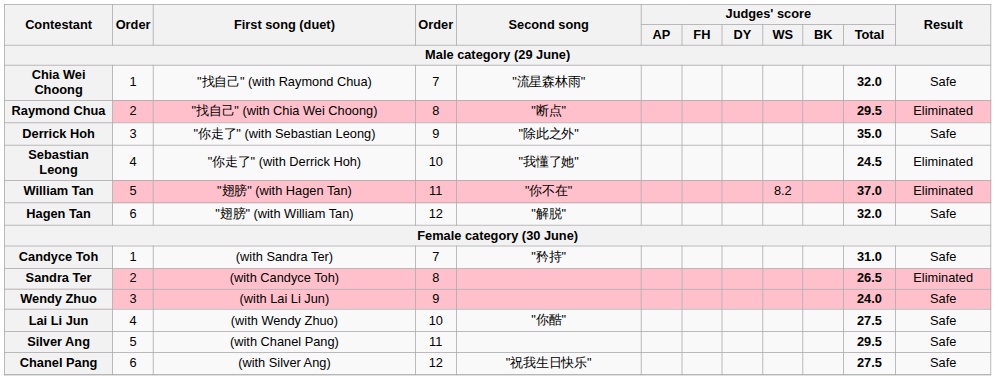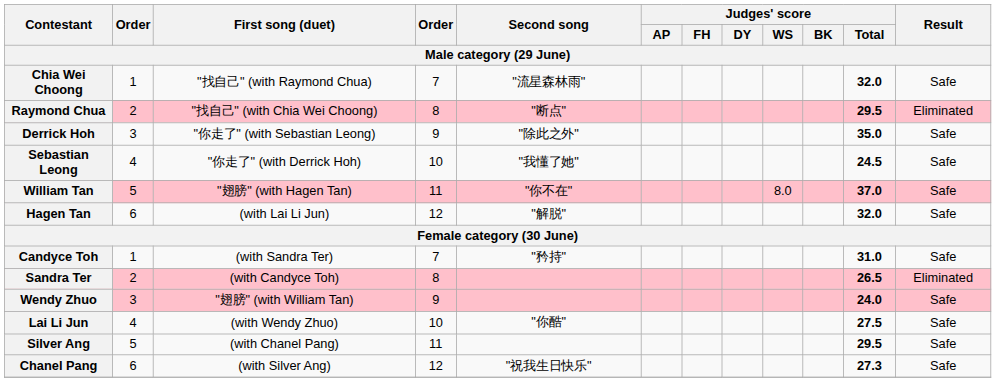Sebastian Leong | Result: Eliminated -> Safe
William Tan | Judges' score / WS: 8.2 -> 8.0
William Tan | Result: Eliminated -> Safe
Hagen Tan | First song (duet): "翅膀" (with William Tan) -> (with Lai Li Jun)
Wendy Zhuo | First song (duet): (with Lai Li Jun) -> "翅膀" (with William Tan)
Chanel Pang | Judges' score / Total: 27.5 -> 27.3
